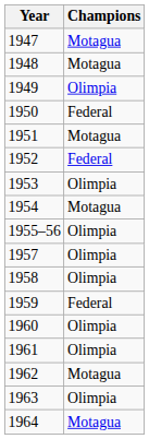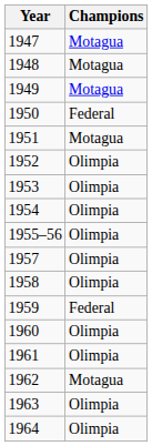1949 | Champions: Olimpia -> Motagua
1952 | Champions: Federal -> Olimpia
1954 | Champions: Motagua -> Olimpia
1964 | Champions: Motagua -> Olimpia
